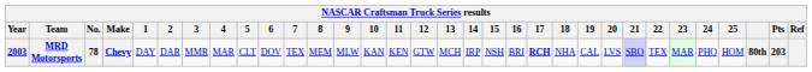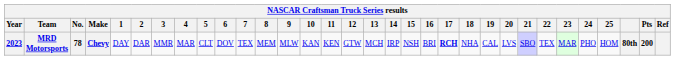MRD Motorsports | Year: 2003 -> 2023
MRD Motorsports | Pts: 203 -> 200
